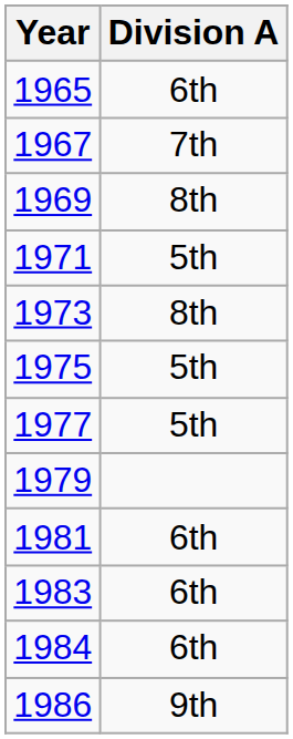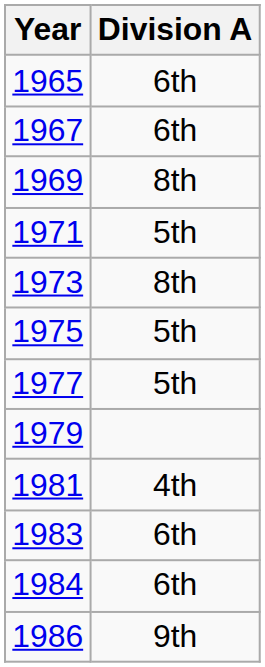1967 | Division A: 7th -> 6th
1981 | Division A: 6th -> 4th
